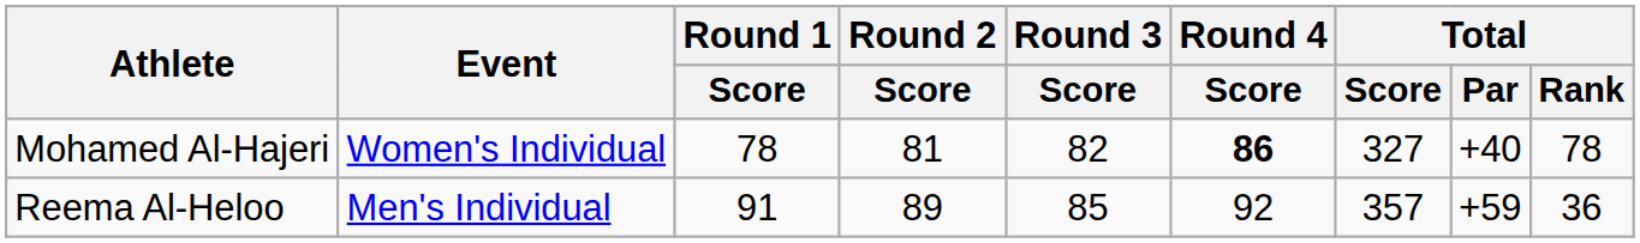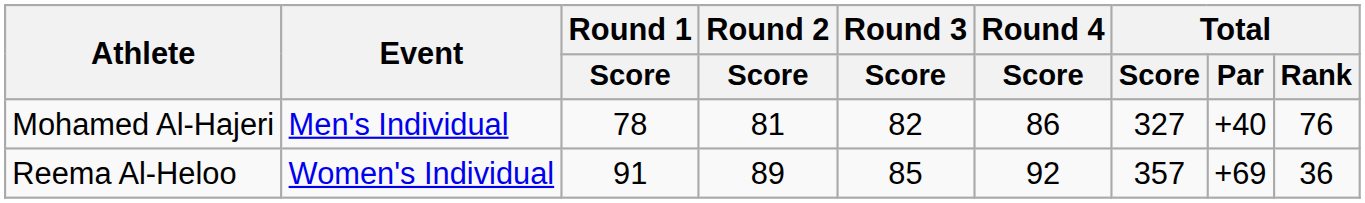Mohamed Al-Hajeri | Event: Women's Individual -> Men's Individual
Mohamed Al-Hajeri | Round 4 / Score: bold -> normal
Mohamed Al-Hajeri | Total / Rank: 78 -> 76
Reema Al-Heloo | Event: Men's Individual -> Women's Individual
Reema Al-Heloo | Total / Par: +59 -> +69
